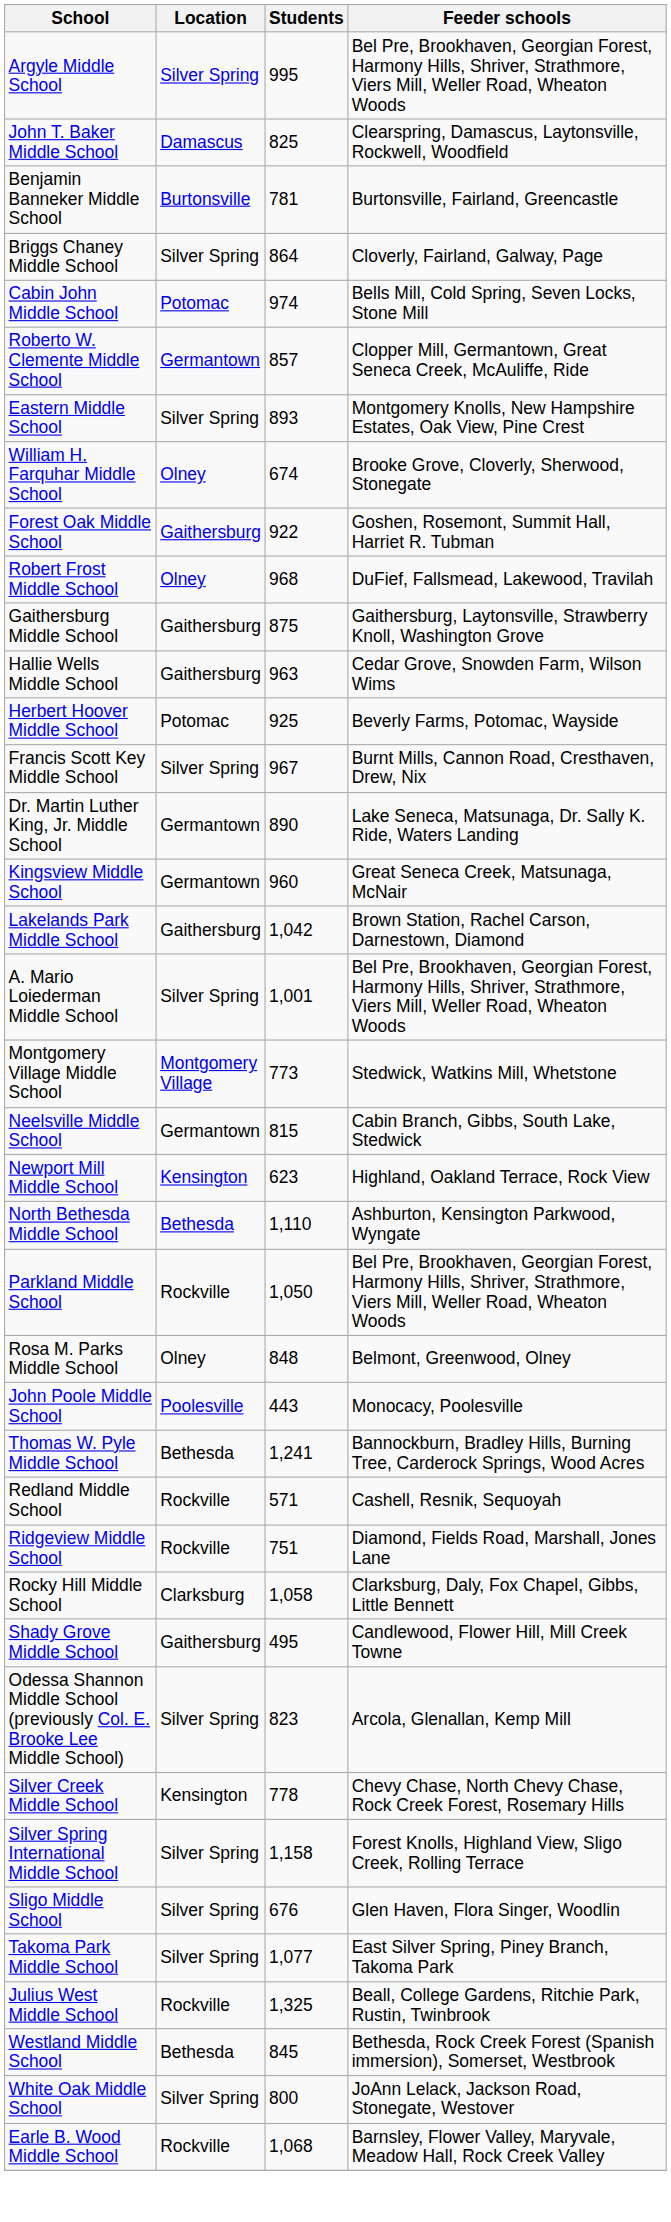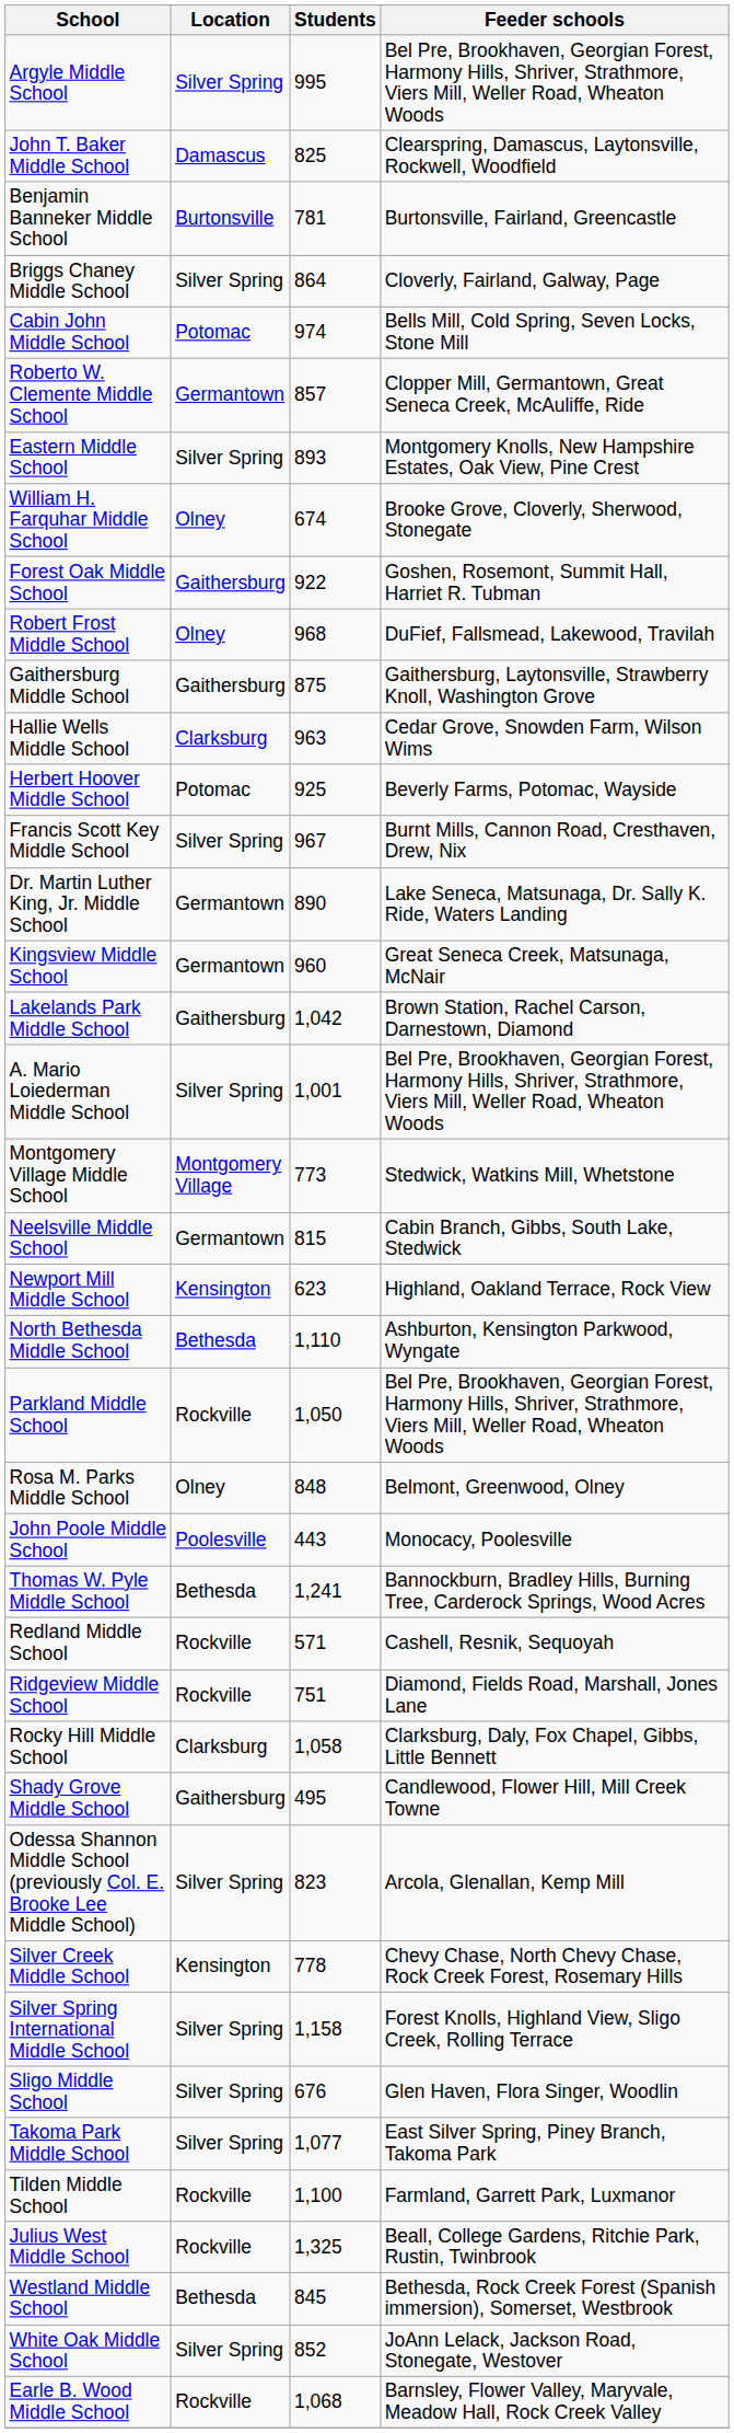Hallie Wells Middle School | Location: Gaithersburg -> Clarksburg
+ row: Tilden Middle School | Rockville | 1,100 | Farmland, Garrett Park, Luxmanor
White Oak Middle School | Students: 800 -> 852
